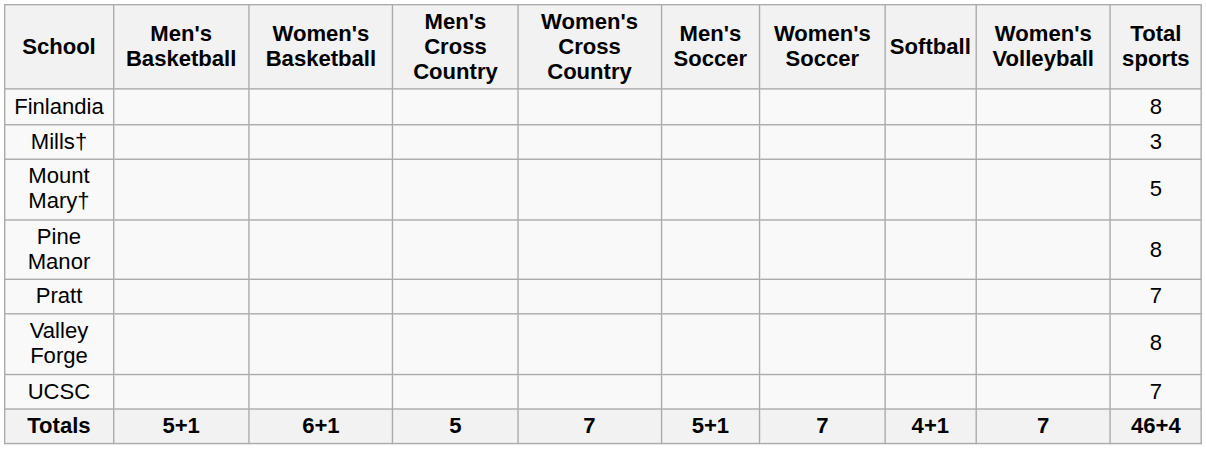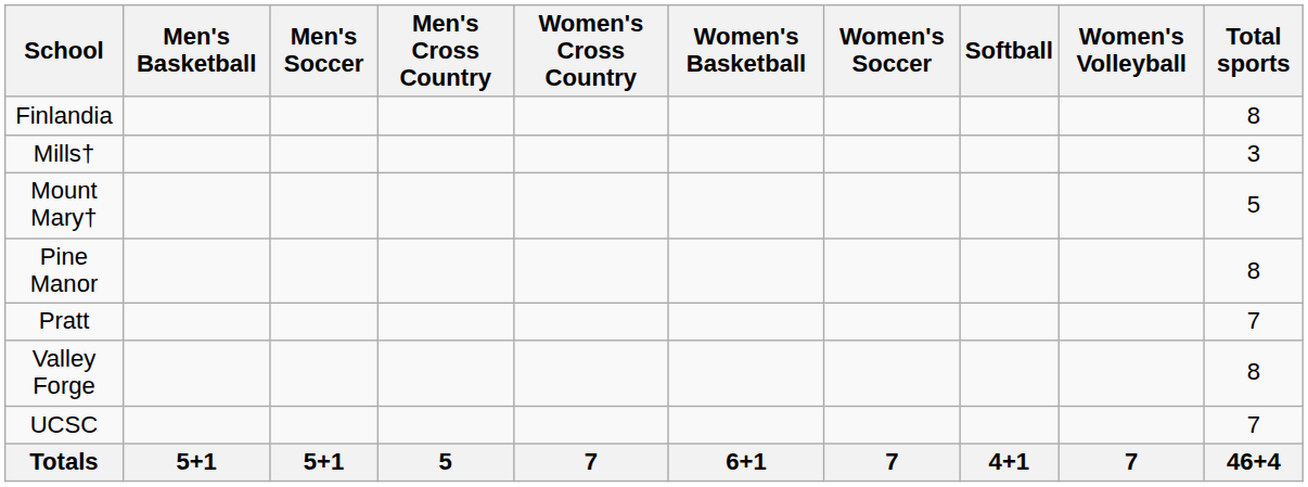columns swapped: Women's Basketball <-> Men's Soccer
